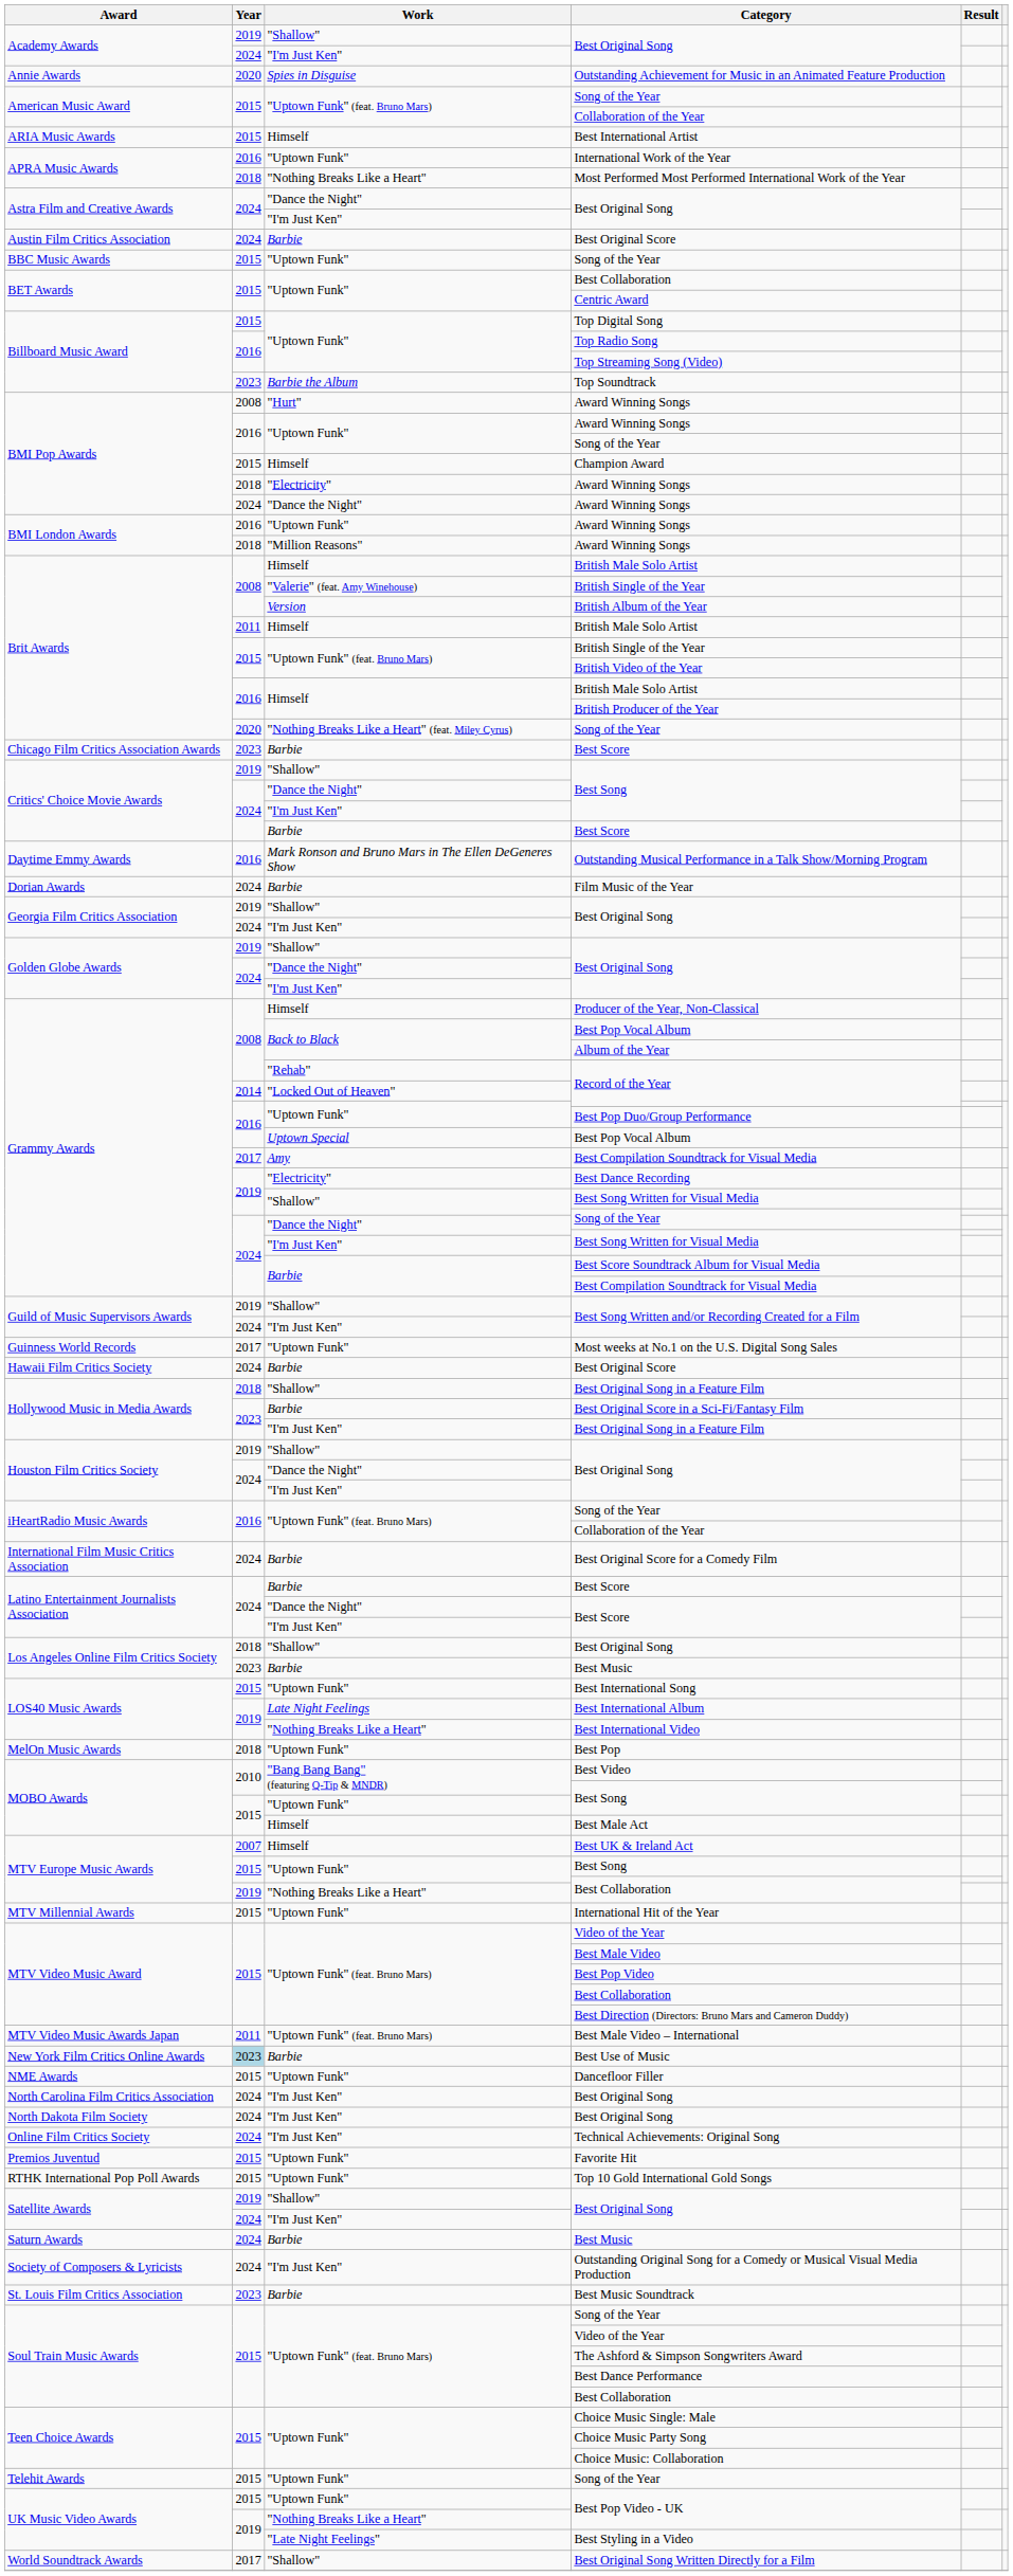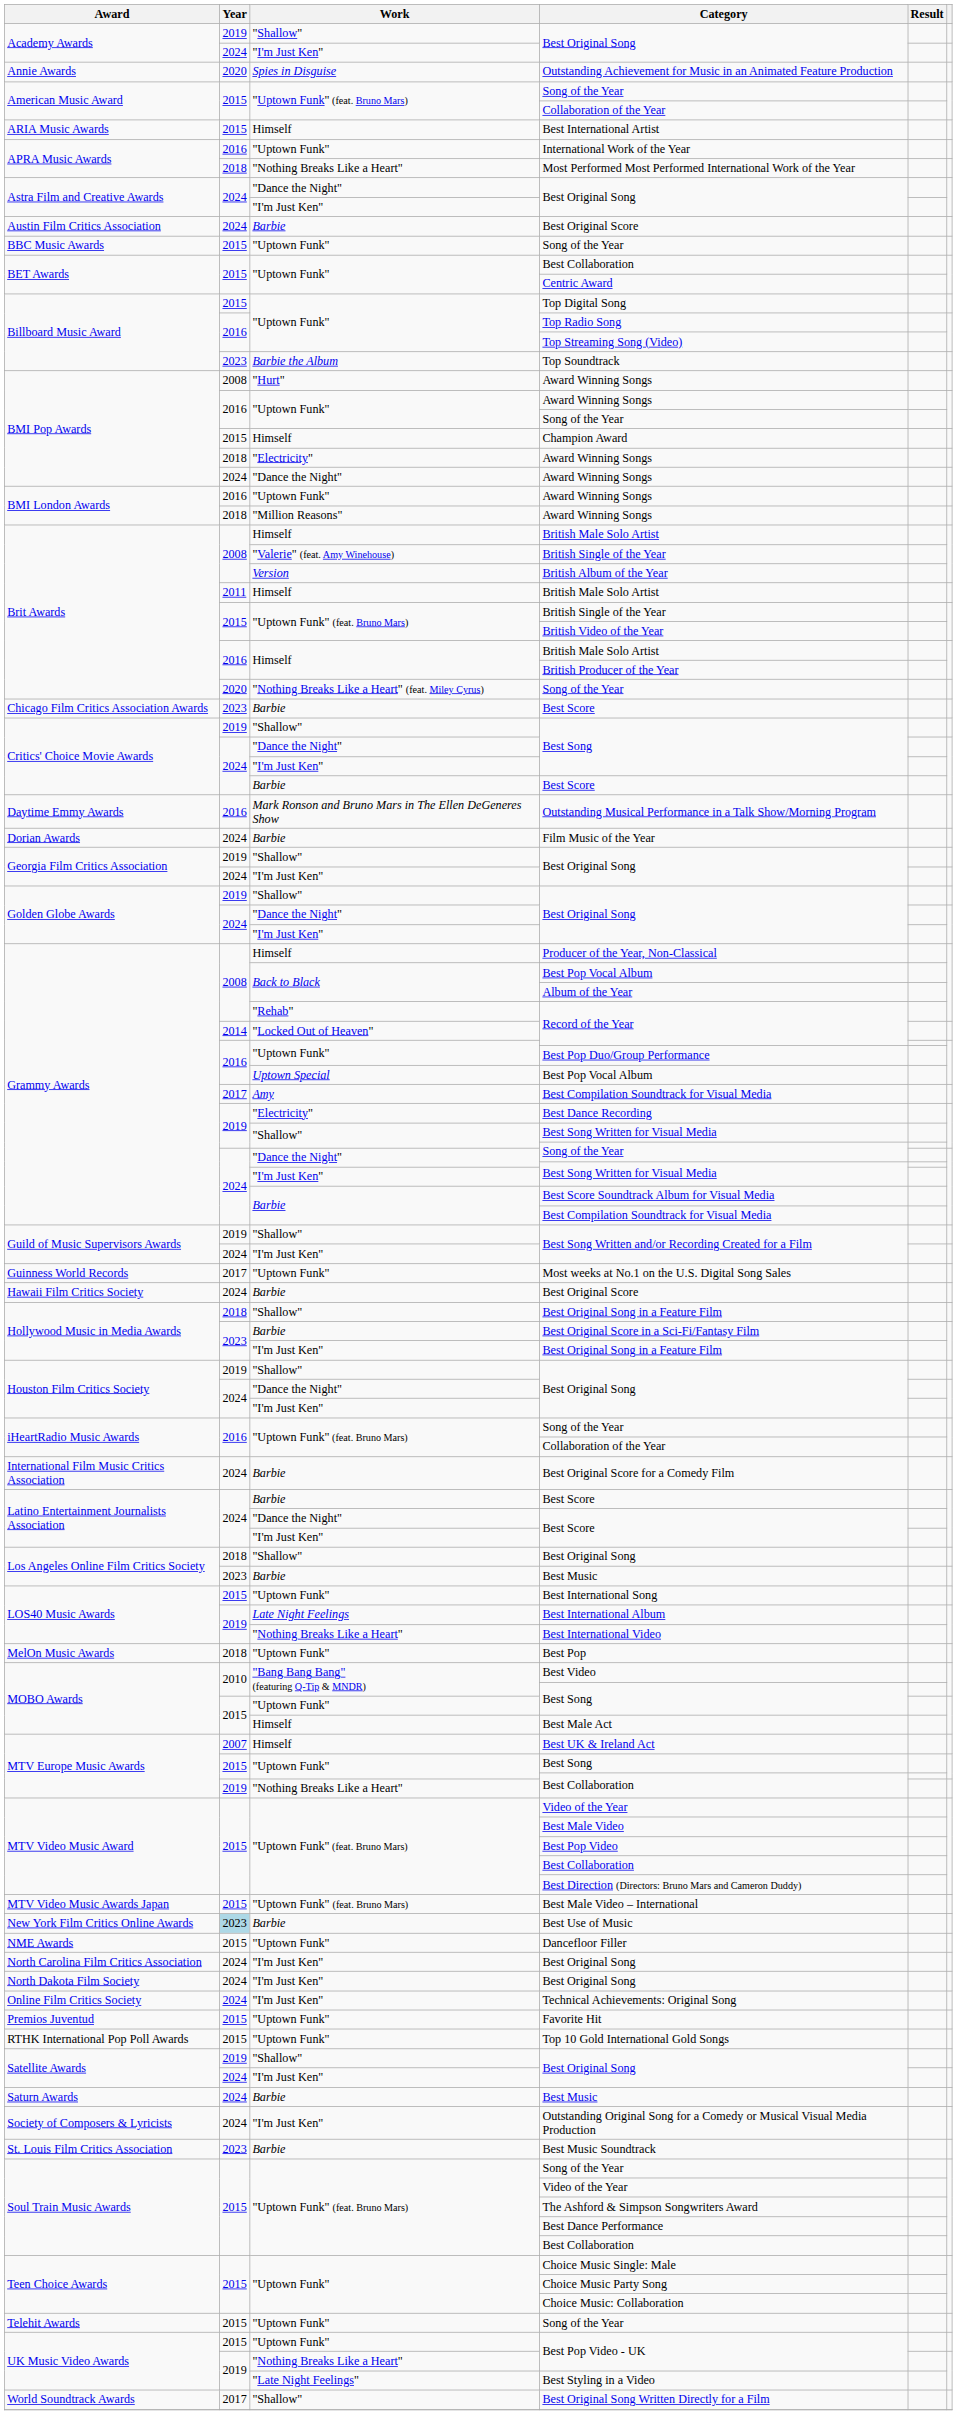- row: MTV Millennial Awards | 2015 | "Uptown Funk" | International Hit of the Year
Best Male Video – International | Year: 2011 -> 2015
